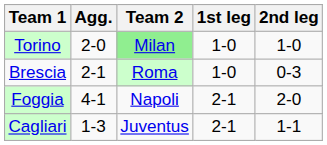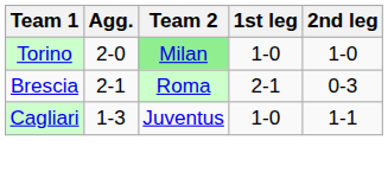Brescia | 1st leg: 1-0 -> 2-1
- row: Foggia | 4-1 | Napoli | 2-1 | 2-0
Cagliari | 1st leg: 2-1 -> 1-0
